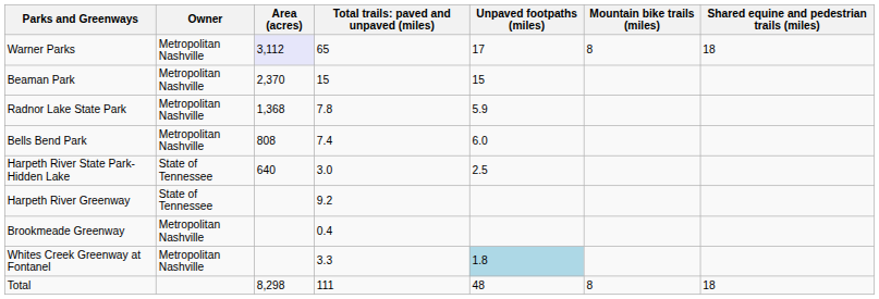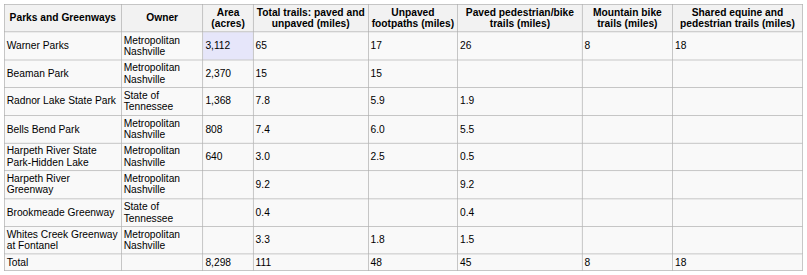+ column: Paved pedestrian/bike trails (miles) | 26 | 1.9 | 5.5 | 0.5 | 9.2 | 0.4 | 1.5 | 45
Radnor Lake State Park | Owner: Metropolitan Nashville -> State of Tennessee
Harpeth River State Park-Hidden Lake | Owner: State of Tennessee -> Metropolitan Nashville
Harpeth River Greenway | Owner: State of Tennessee -> Metropolitan Nashville
Brookmeade Greenway | Owner: Metropolitan Nashville -> State of Tennessee
Whites Creek Greenway at Fontanel | Unpaved footpaths (miles): lightblue background -> no background
